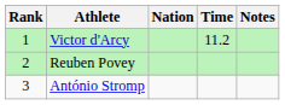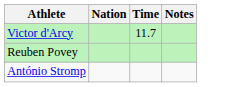- column: Rank | 1 | 2 | 3
Victor d'Arcy | Time: 11.2 -> 11.7
